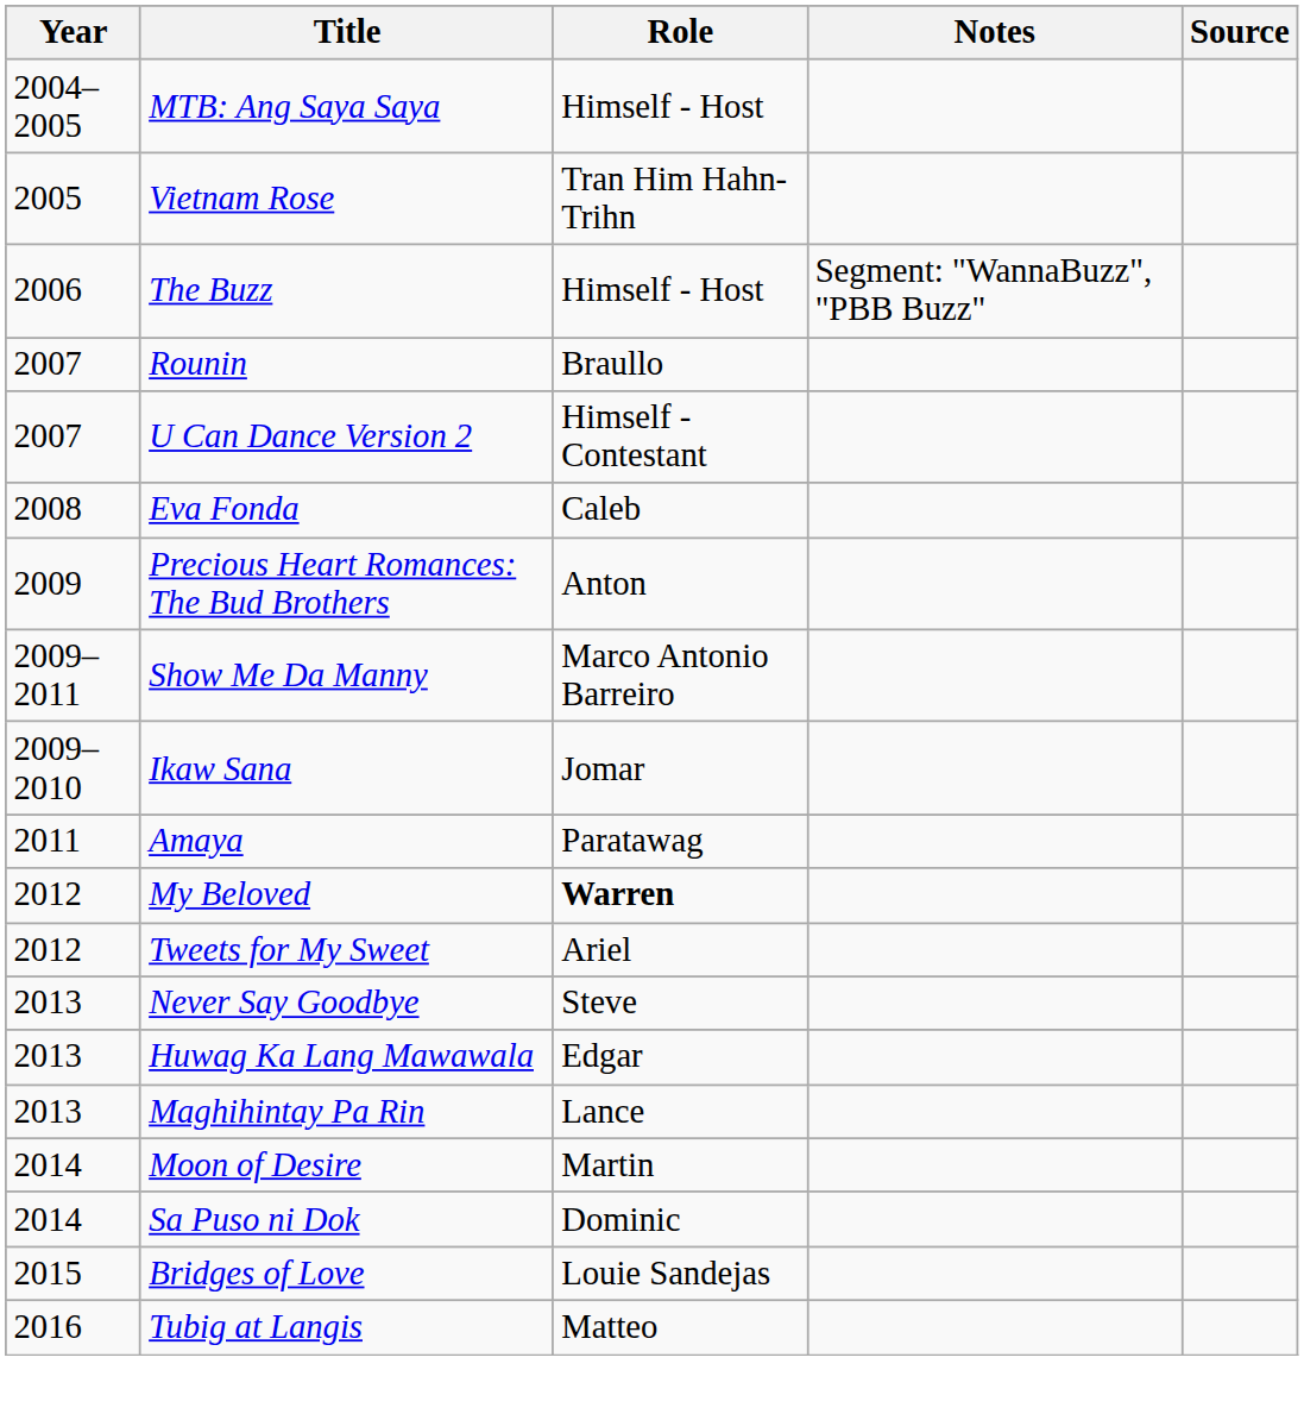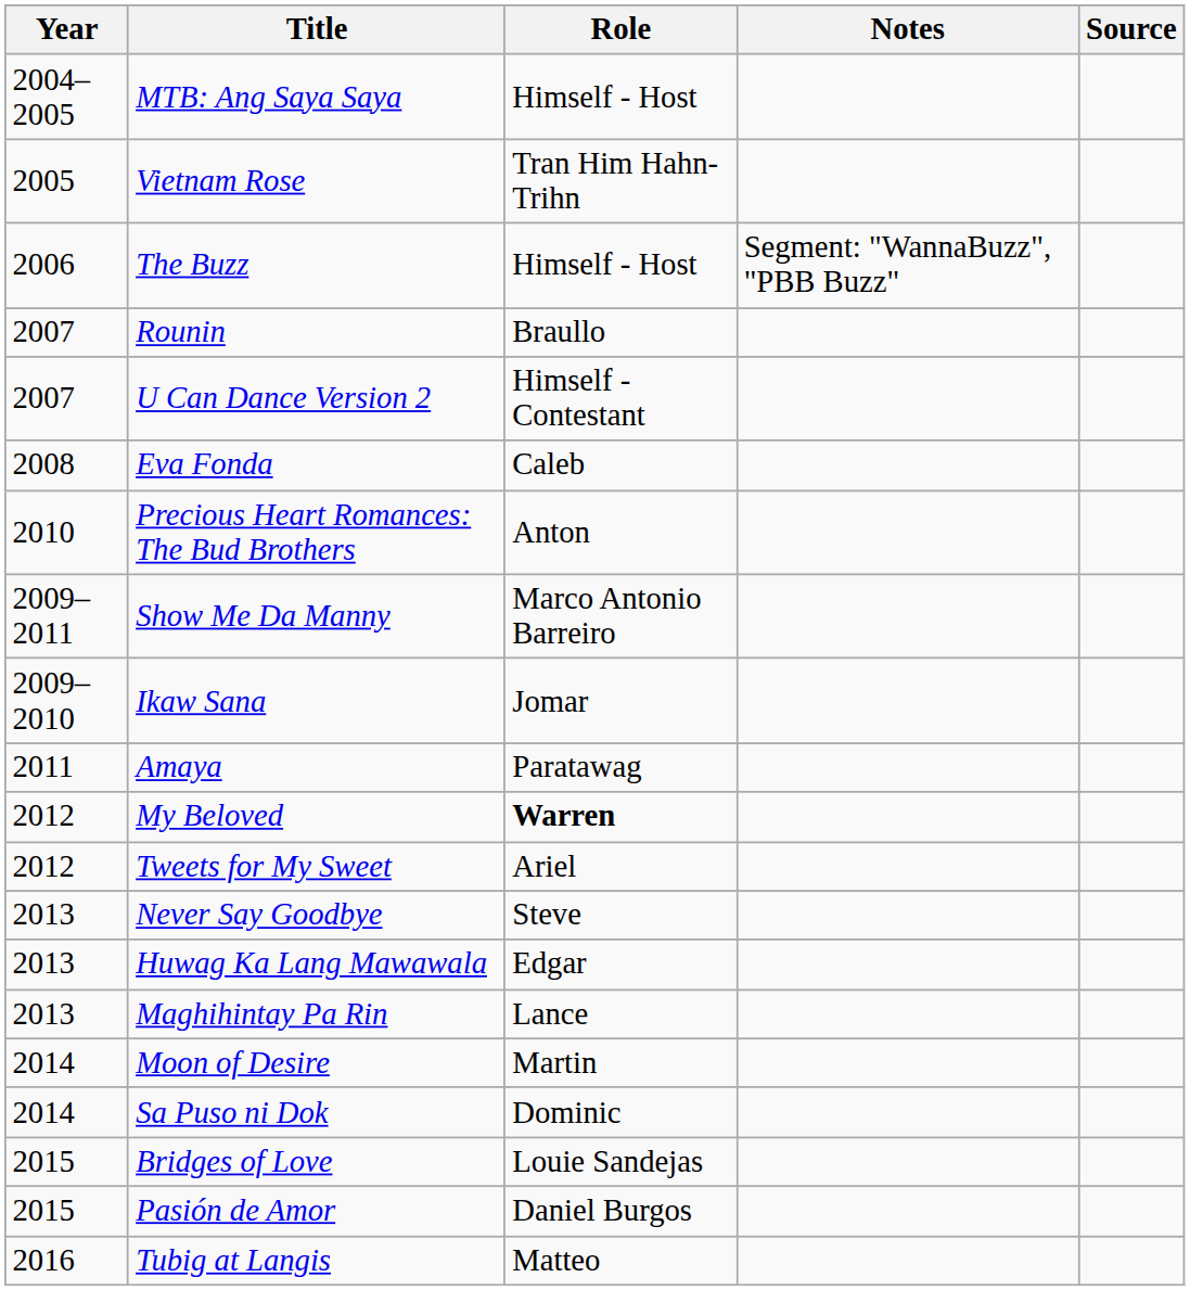Precious Heart Romances: The Bud Brothers | Year: 2009 -> 2010
+ row: 2015 | Pasión de Amor | Daniel Burgos
